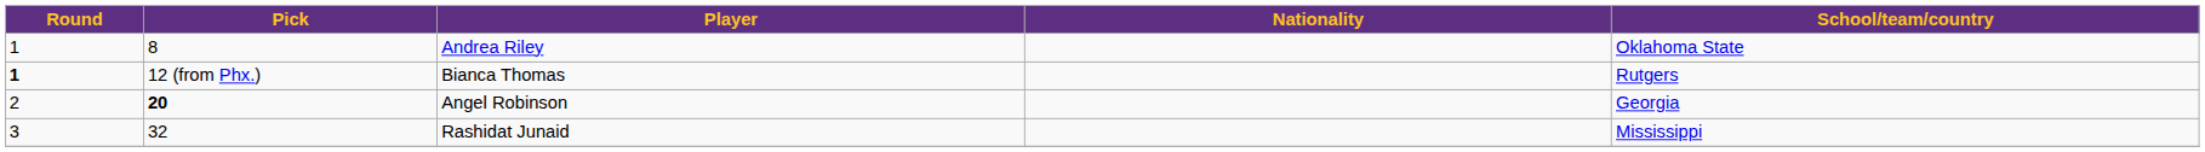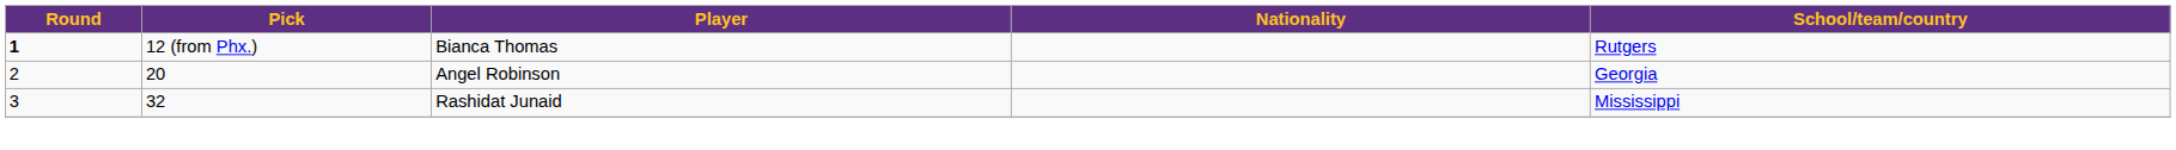- row: 1 | 8 | Andrea Riley | Oklahoma State
Angel Robinson | Pick: bold -> normal
